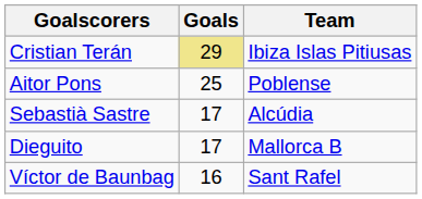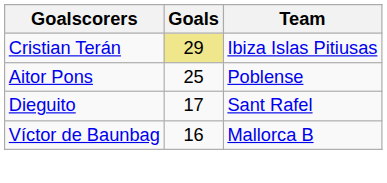- row: Sebastià Sastre | 17 | Alcúdia
Dieguito | Team: Mallorca B -> Sant Rafel
Víctor de Baunbag | Team: Sant Rafel -> Mallorca B
